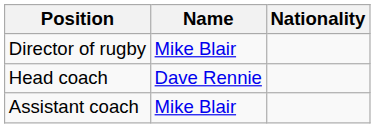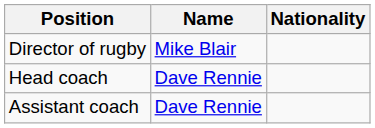Assistant coach | Name: Mike Blair -> Dave Rennie
